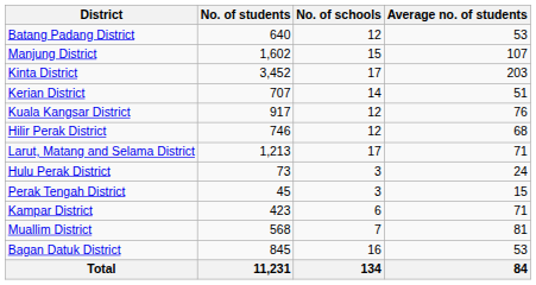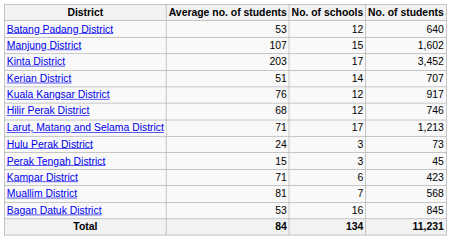columns swapped: No. of students <-> Average no. of students
